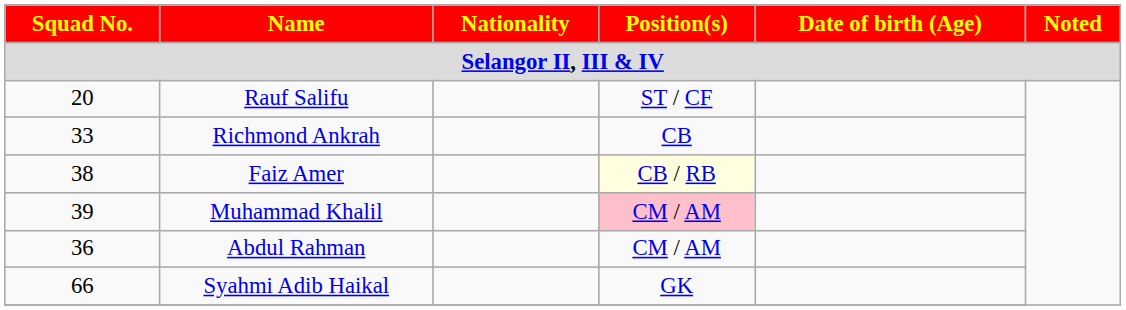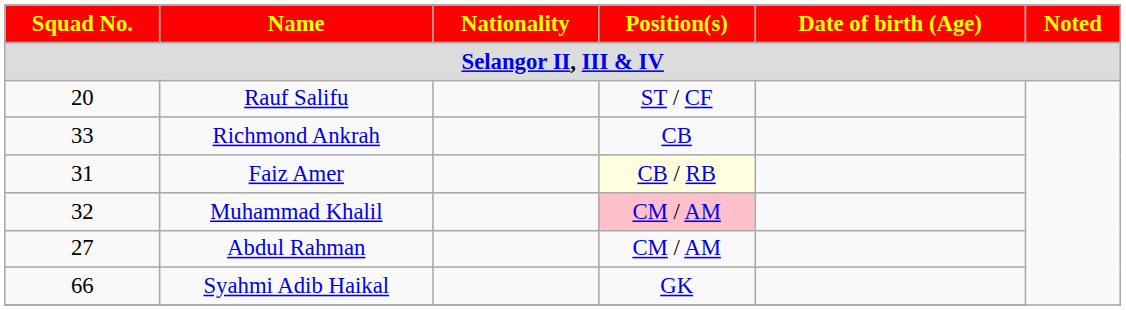Faiz Amer | Squad No.: 38 -> 31
Muhammad Khalil | Squad No.: 39 -> 32
Abdul Rahman | Squad No.: 36 -> 27
